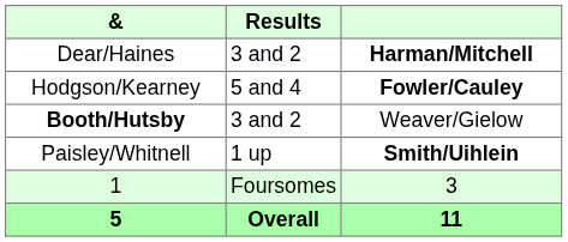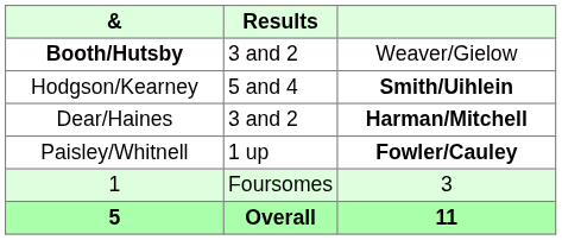rows swapped: Dear/Haines <-> Booth/Hutsby
Hodgson/Kearney | column 3: Fowler/Cauley -> Smith/Uihlein
Paisley/Whitnell | column 3: Smith/Uihlein -> Fowler/Cauley
